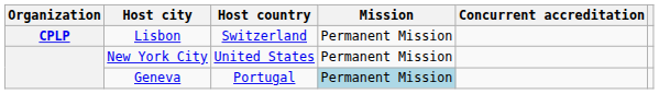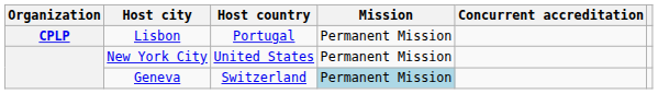Lisbon | Host country: Switzerland -> Portugal
Geneva | Host country: Portugal -> Switzerland
